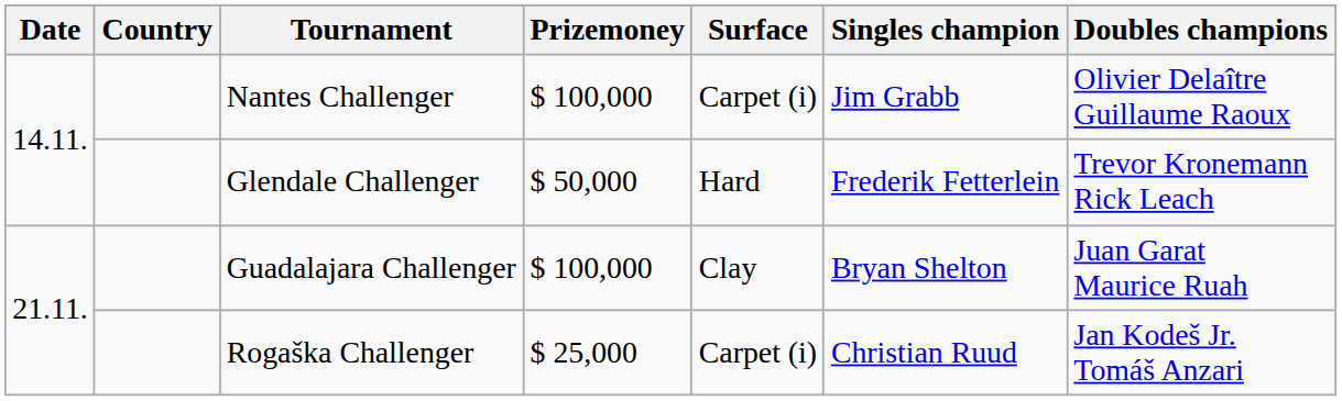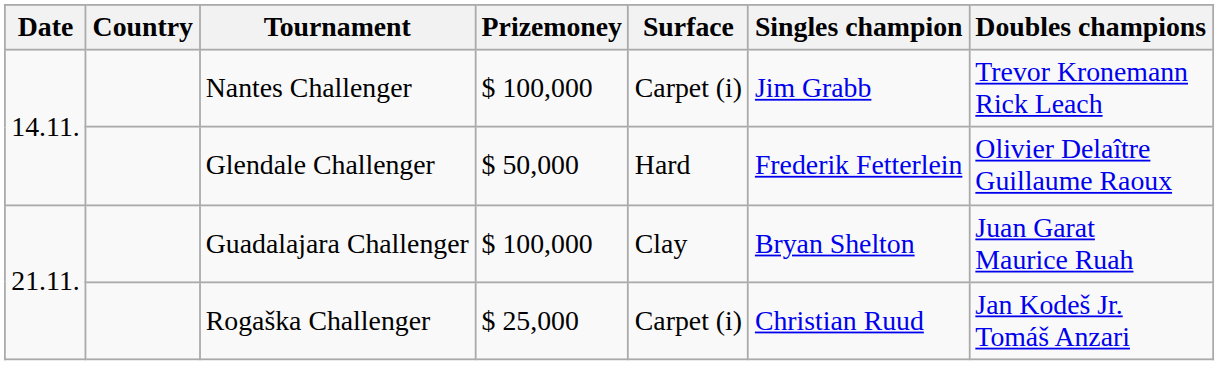Nantes Challenger | Doubles champions: Olivier Delaître Guillaume Raoux -> Trevor Kronemann Rick Leach
Glendale Challenger | Doubles champions: Trevor Kronemann Rick Leach -> Olivier Delaître Guillaume Raoux
